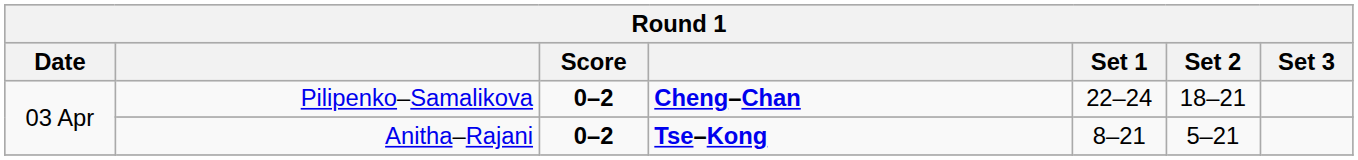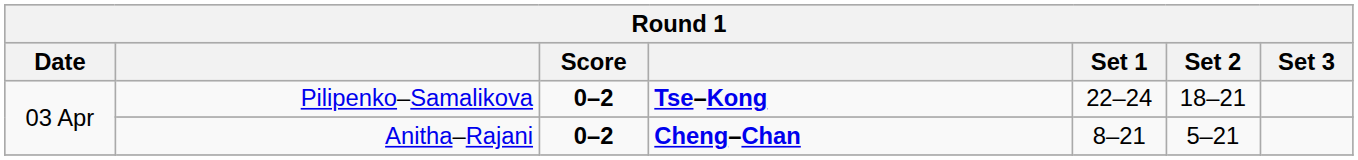Pilipenko–Samalikova | column 4: Cheng–Chan -> Tse–Kong
Anitha–Rajani | column 4: Tse–Kong -> Cheng–Chan
